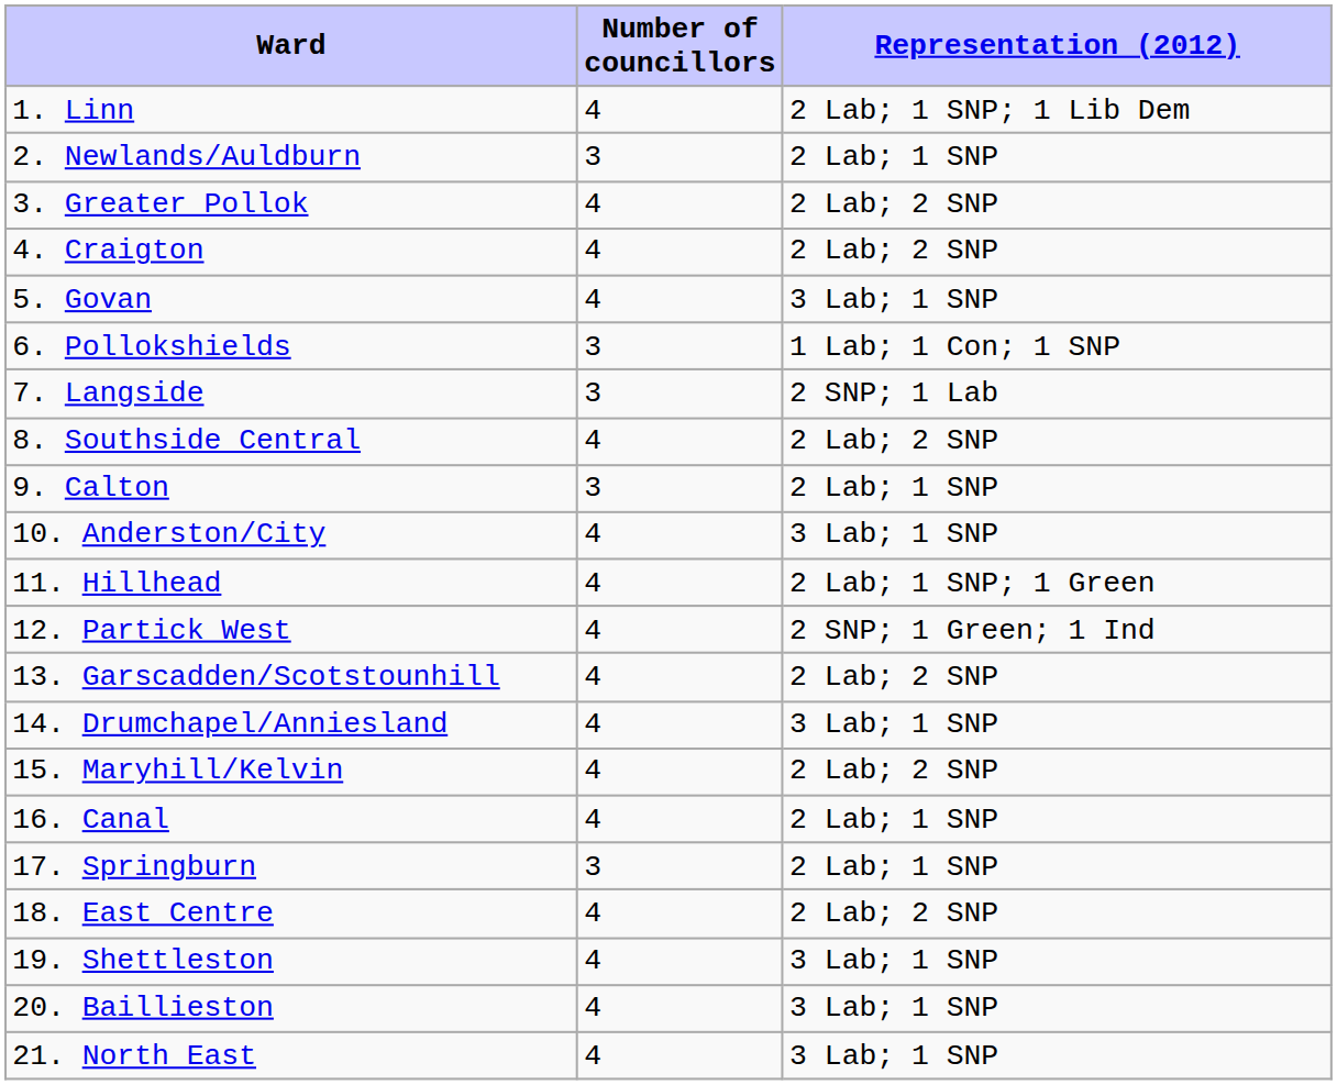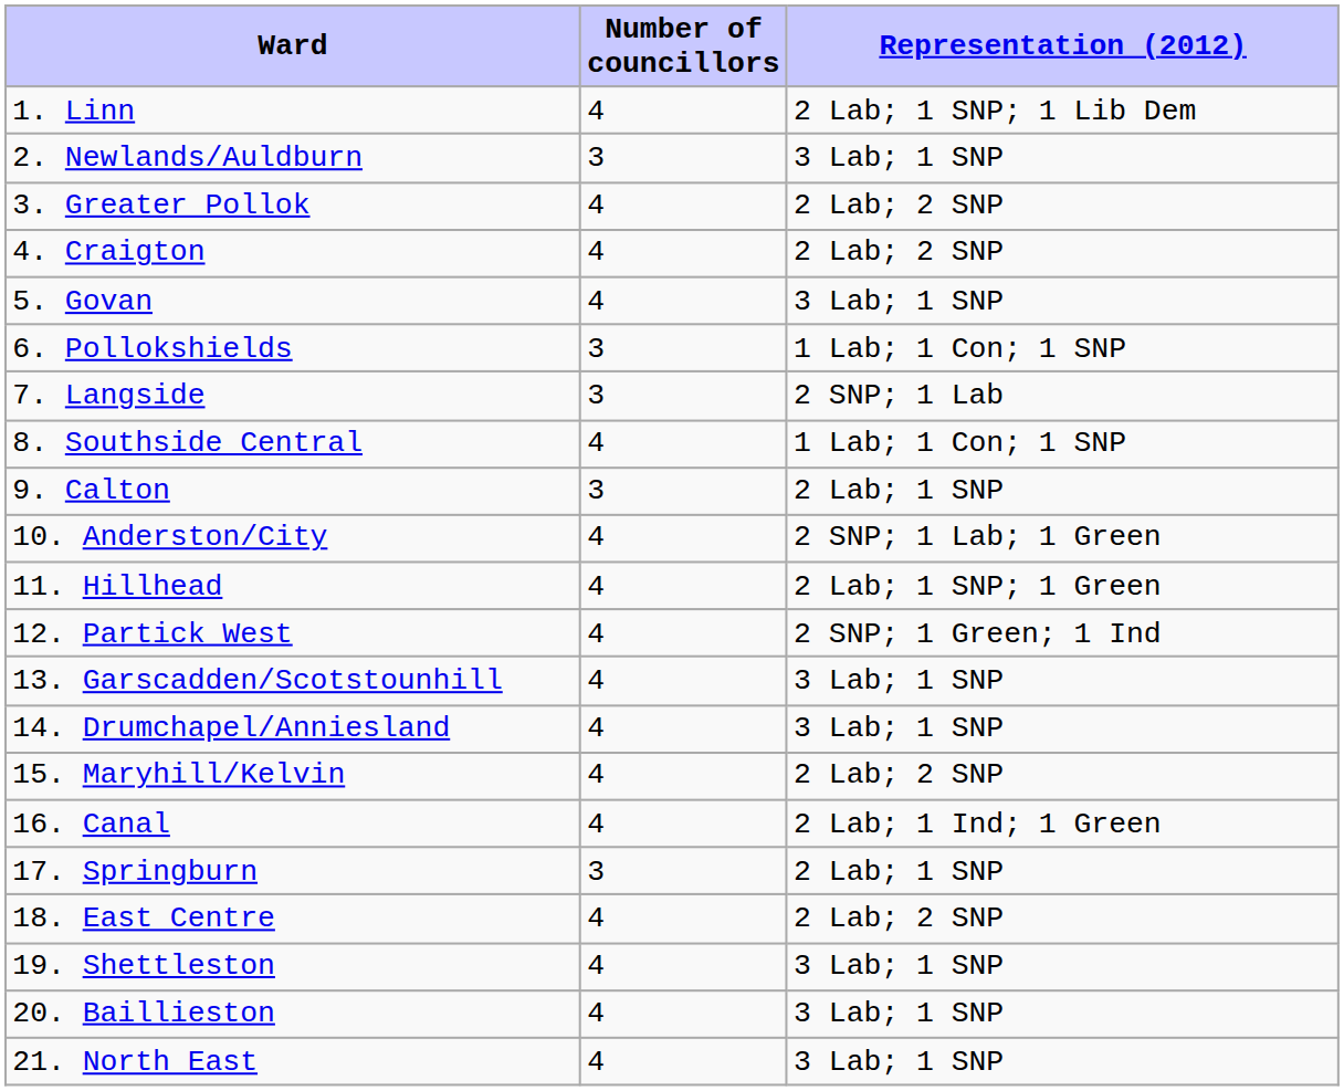2. Newlands/Auldburn | Representation (2012): 2 Lab; 1 SNP -> 3 Lab; 1 SNP
8. Southside Central | Representation (2012): 2 Lab; 2 SNP -> 1 Lab; 1 Con; 1 SNP
10. Anderston/City | Representation (2012): 3 Lab; 1 SNP -> 2 SNP; 1 Lab; 1 Green
13. Garscadden/Scotstounhill | Representation (2012): 2 Lab; 2 SNP -> 3 Lab; 1 SNP
16. Canal | Representation (2012): 2 Lab; 1 SNP -> 2 Lab; 1 Ind; 1 Green
